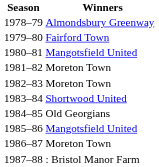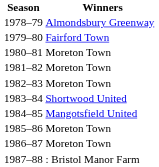1980–81 | Winners: Mangotsfield United -> Moreton Town
1984–85 | Winners: Old Georgians -> Mangotsfield United
1985–86 | Winners: Mangotsfield United -> Moreton Town
